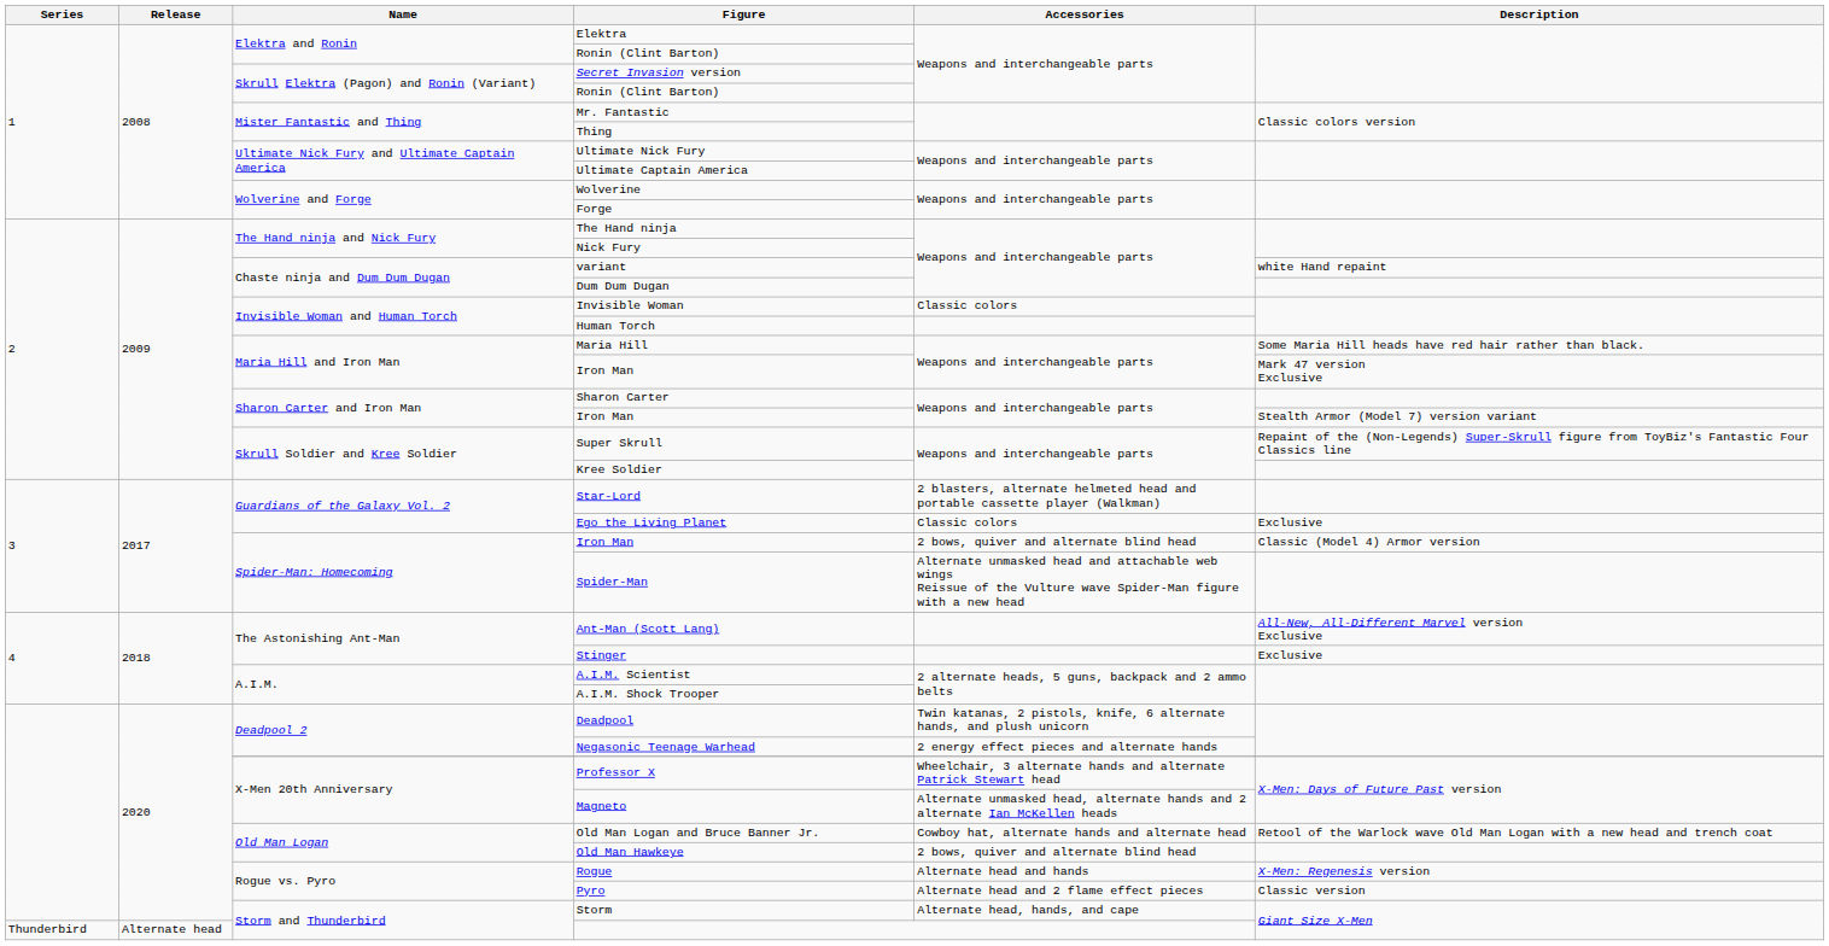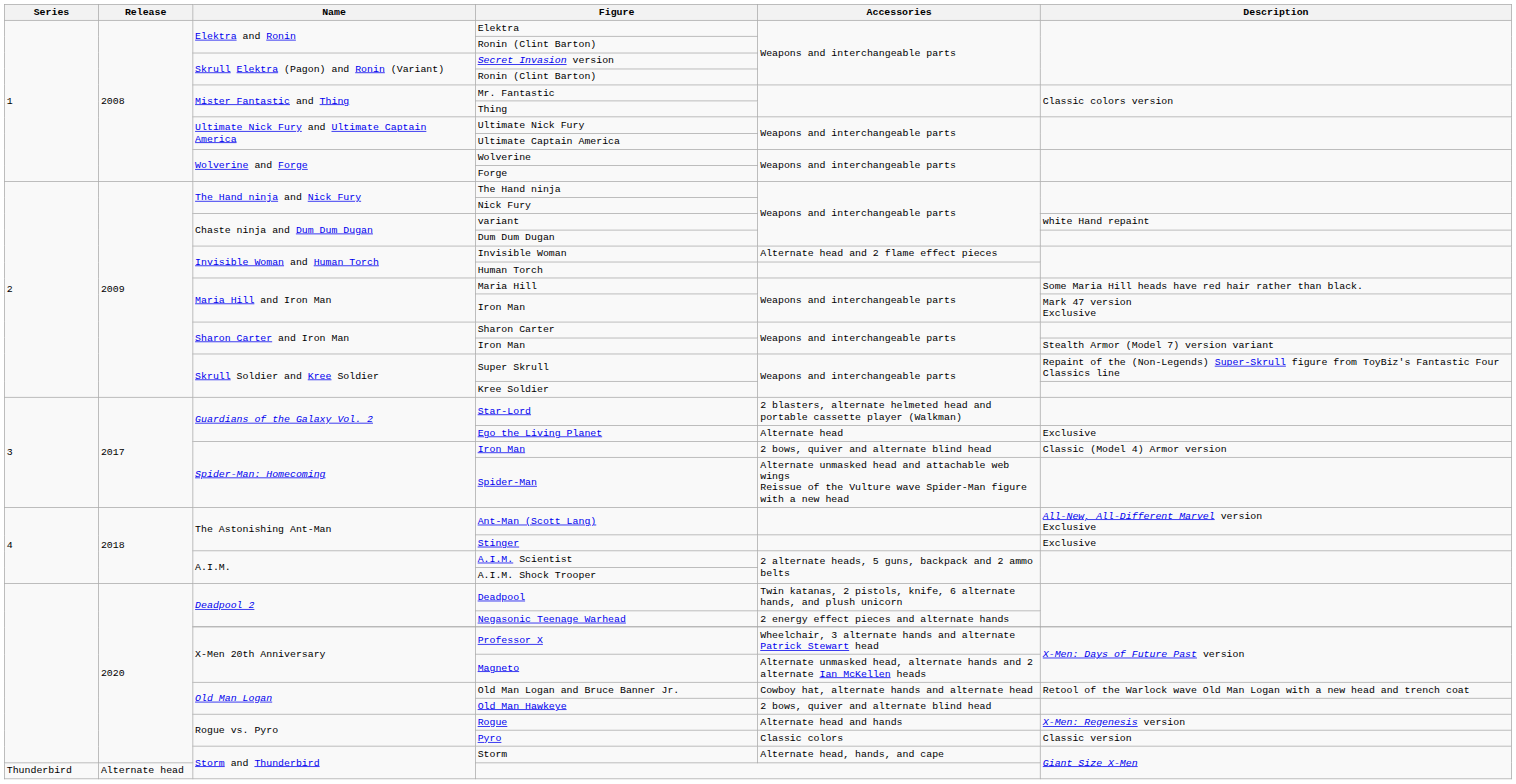Invisible Woman | Accessories: Classic colors -> Alternate head and 2 flame effect pieces
Ego the Living Planet | Accessories: Classic colors -> Alternate head
Pyro | Accessories: Alternate head and 2 flame effect pieces -> Classic colors
